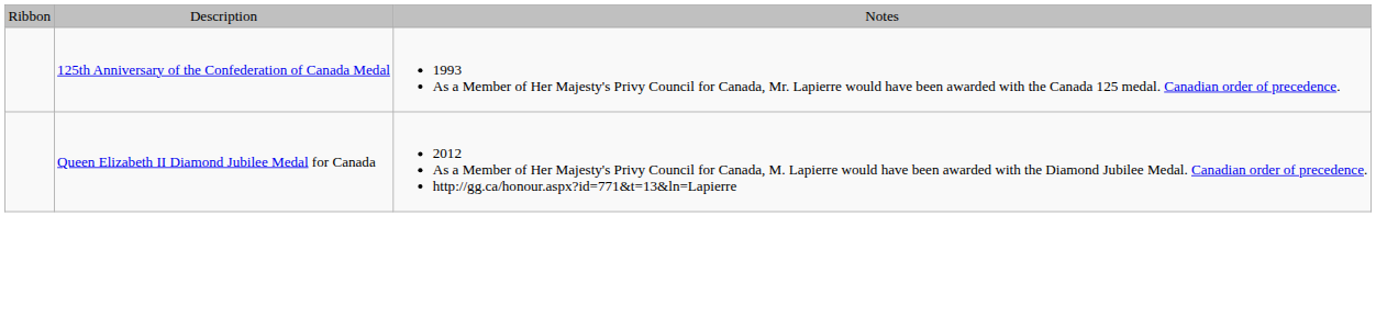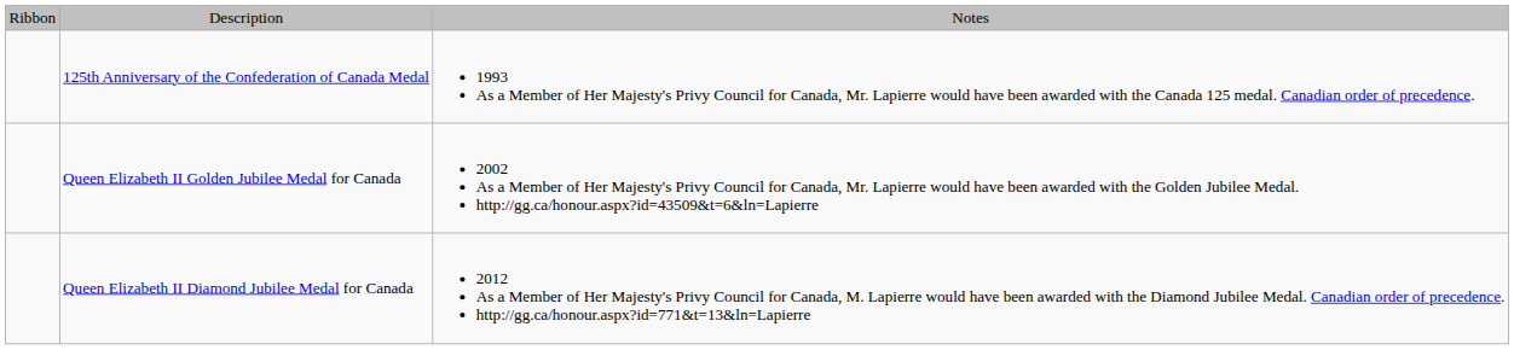+ row: Queen Elizabeth II Golden Jubilee Medal for Canada | 2002 As a Member of Her Majesty's Privy Council for Canada, Mr. Lapierre would have been awarded with the Golden Jubilee Medal. http://gg.ca/honour.aspx?id=43509&t=6&ln=Lapierre
